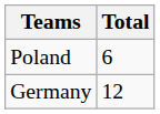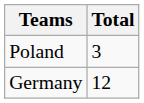Poland | Total: 6 -> 3
